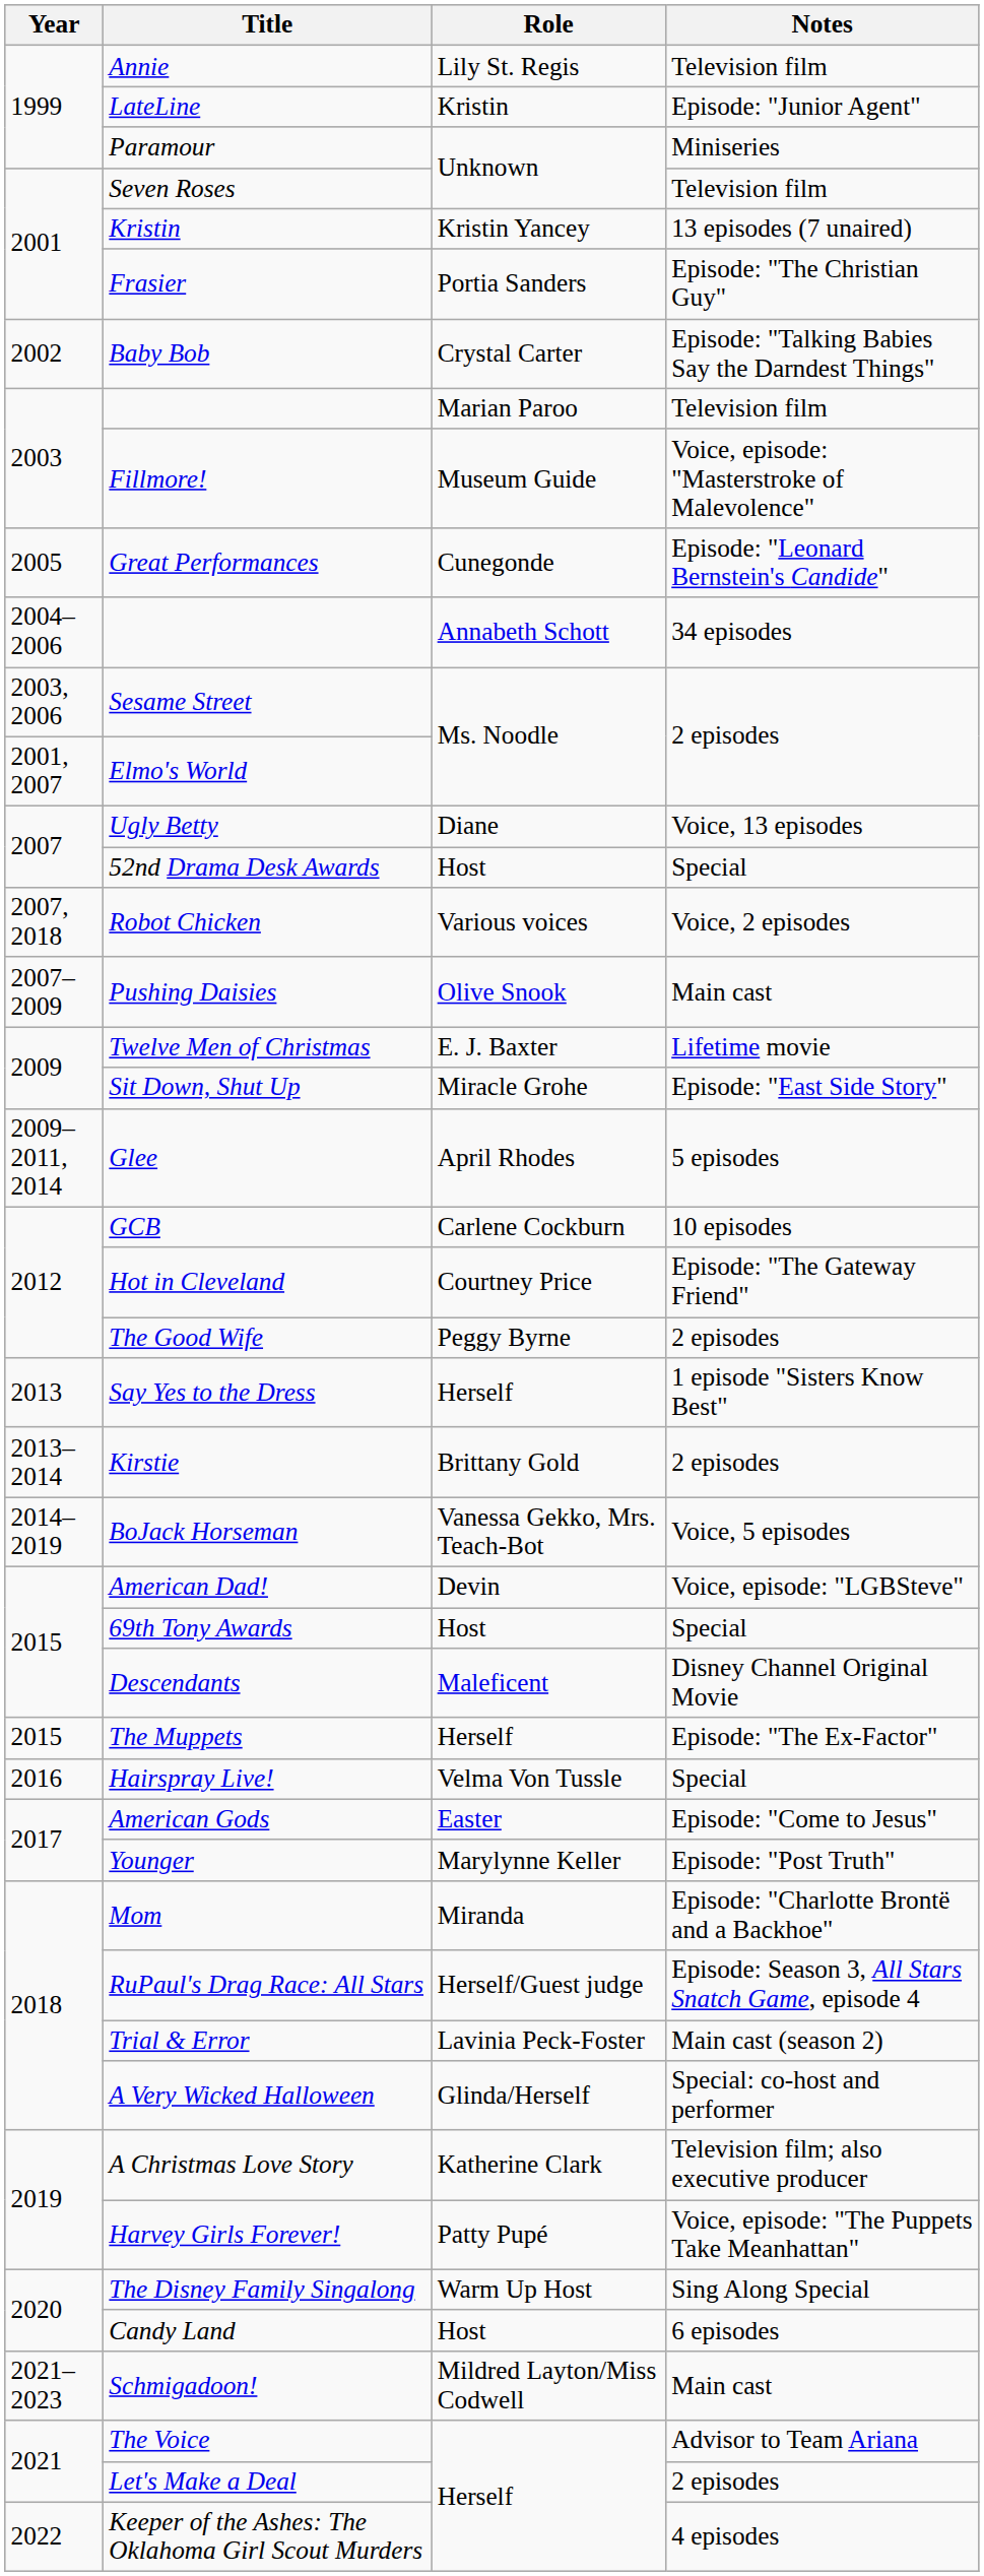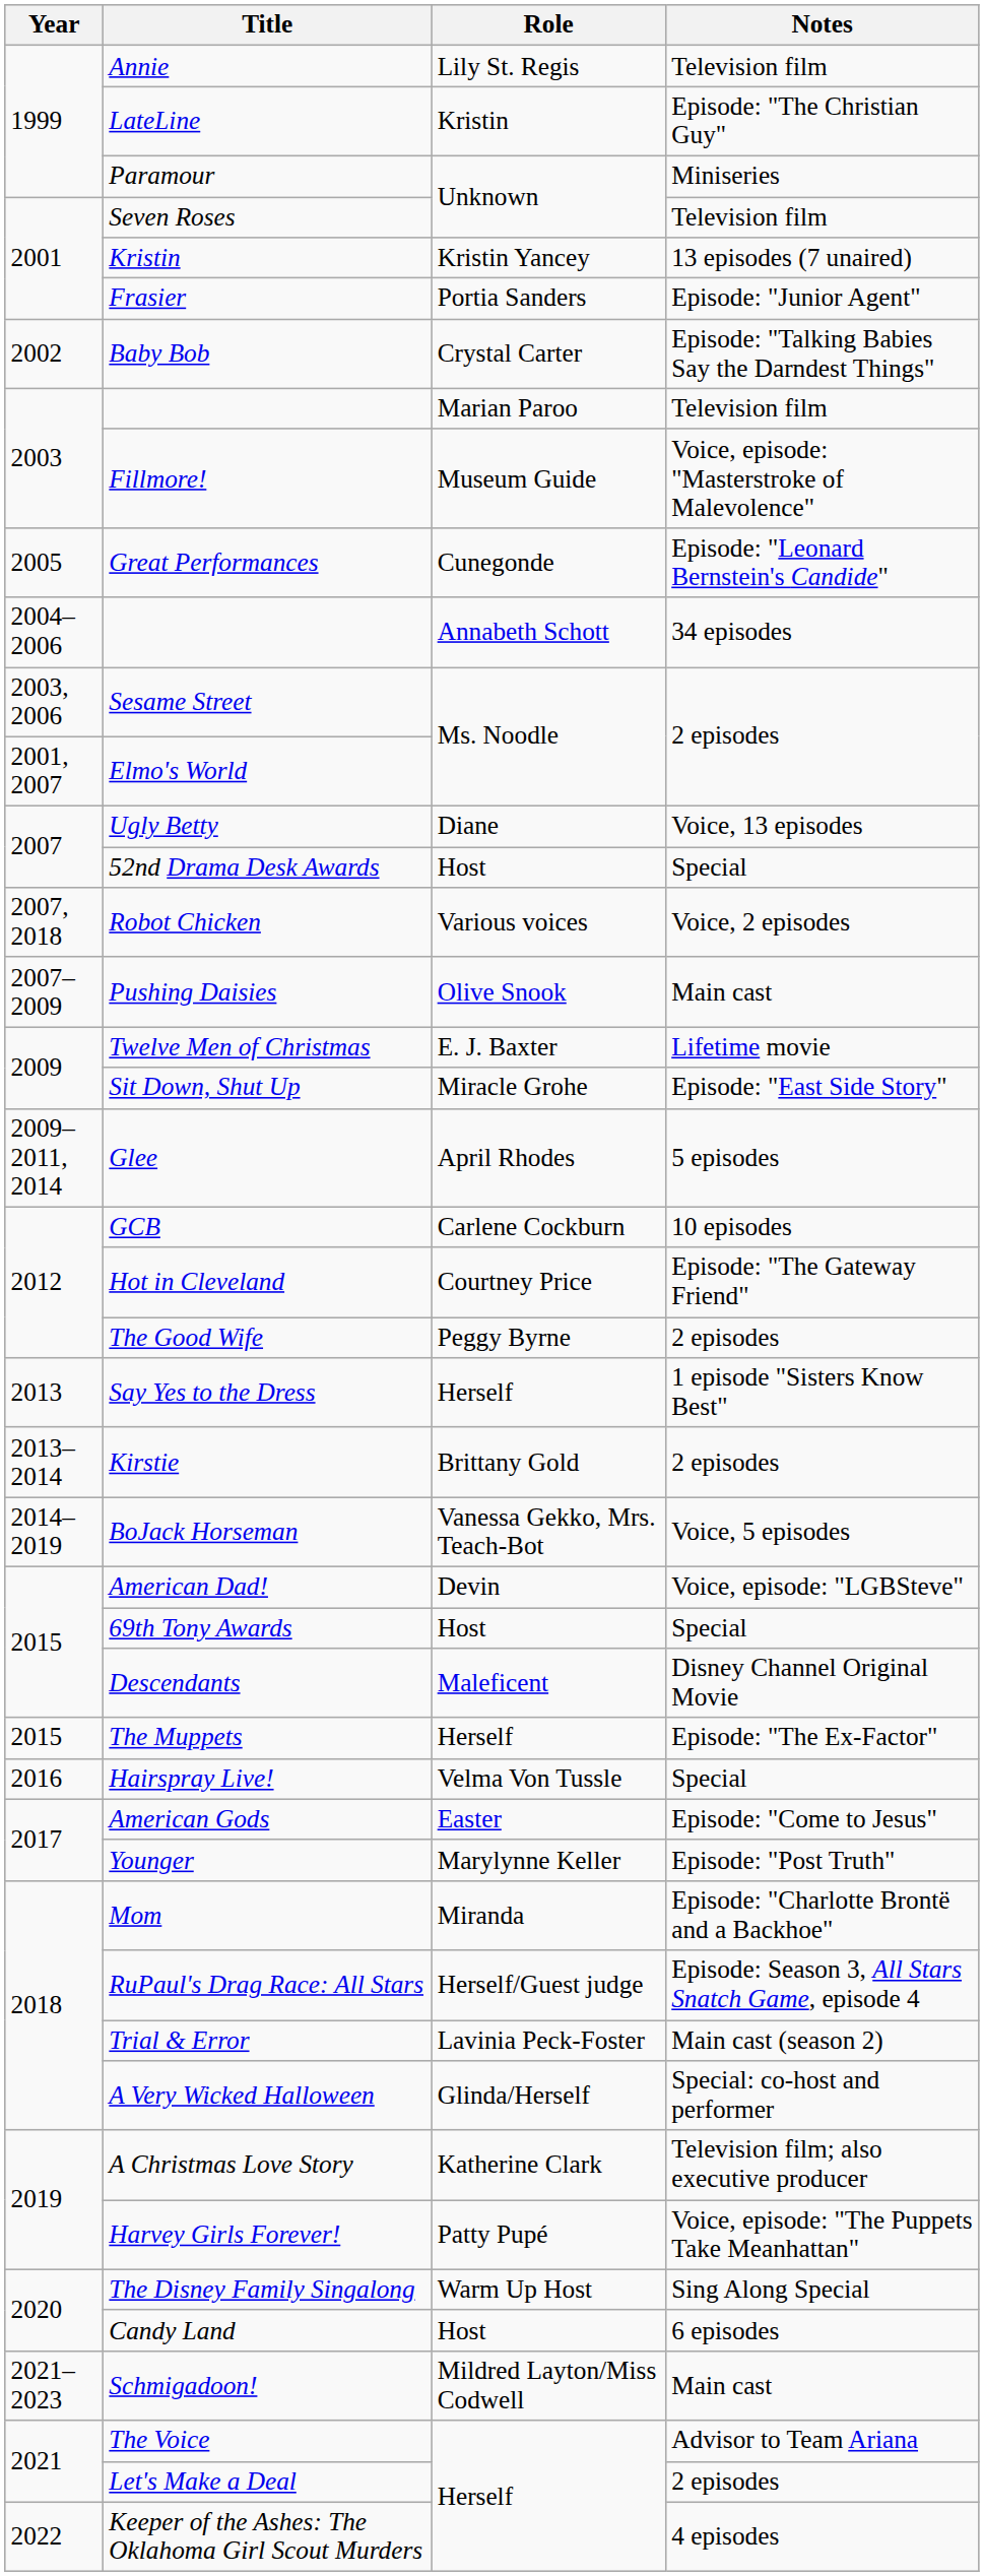LateLine | Notes: Episode: "Junior Agent" -> Episode: "The Christian Guy"
Frasier | Notes: Episode: "The Christian Guy" -> Episode: "Junior Agent"
